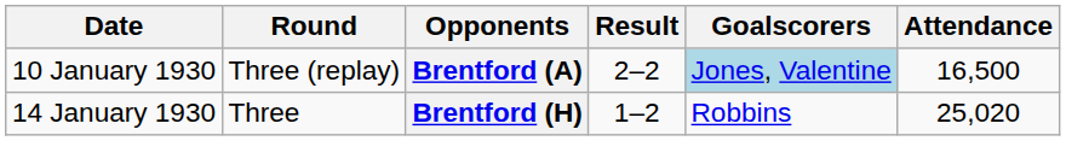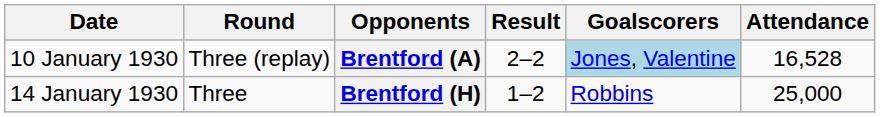Brentford (A) | Attendance: 16,500 -> 16,528
Brentford (H) | Attendance: 25,020 -> 25,000
